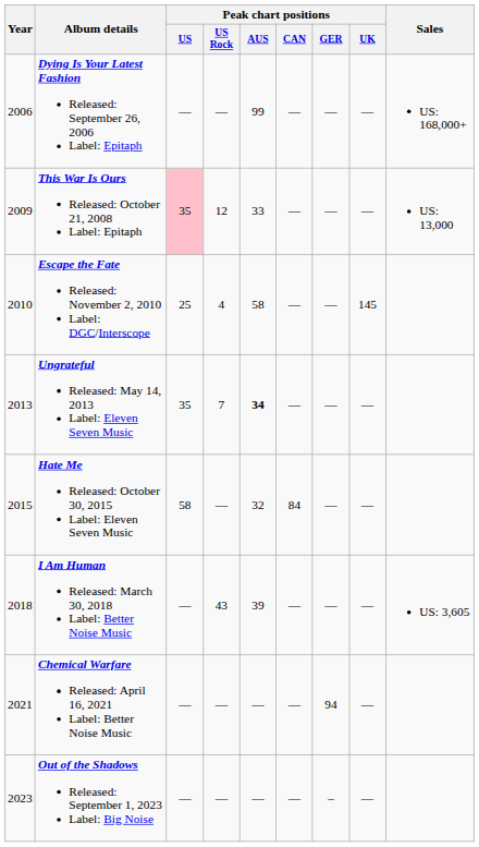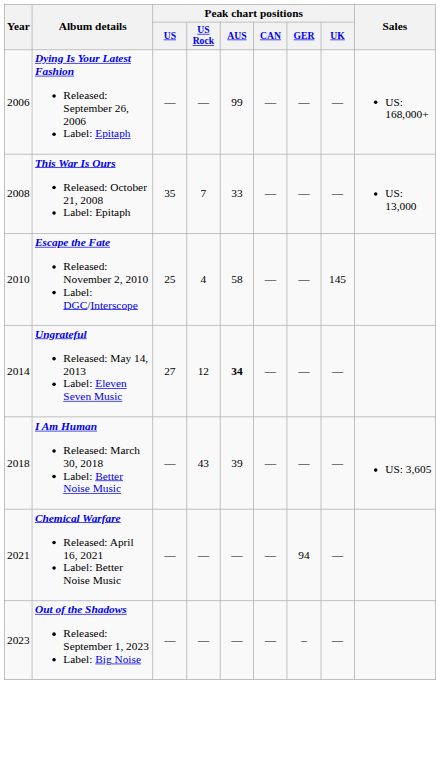This War Is Ours Released: October 21, 2008 Label: Epitaph | Year: 2009 -> 2008
This War Is Ours Released: October 21, 2008 Label: Epitaph | Peak chart positions / US: pink background -> no background
This War Is Ours Released: October 21, 2008 Label: Epitaph | Peak chart positions / US Rock: 12 -> 7
Ungrateful Released: May 14, 2013 Label: Eleven Seven Music | Year: 2013 -> 2014
Ungrateful Released: May 14, 2013 Label: Eleven Seven Music | Peak chart positions / US: 35 -> 27
Ungrateful Released: May 14, 2013 Label: Eleven Seven Music | Peak chart positions / US Rock: 7 -> 12
- row: 2015 | Hate Me Released: October 30, 2015 Label: Eleven Seven Music | 58 | — | 32 | 84 | — | —
